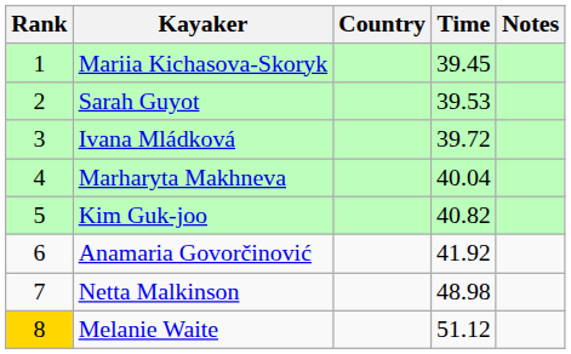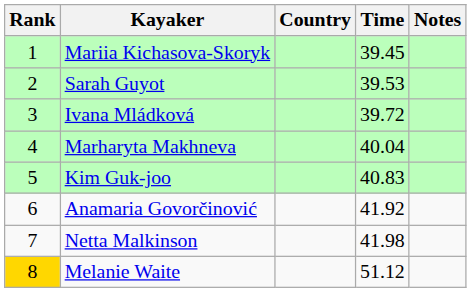Kim Guk-joo | Time: 40.82 -> 40.83
Netta Malkinson | Time: 48.98 -> 41.98
